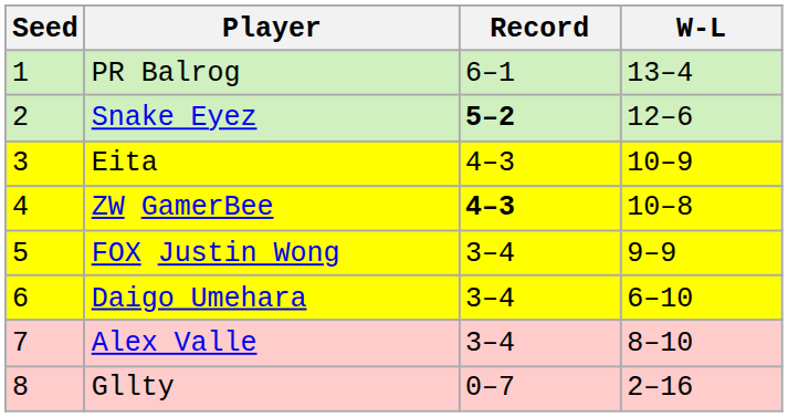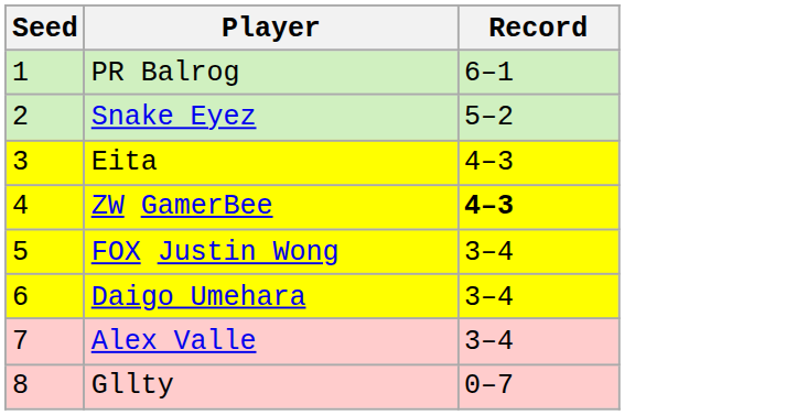- column: W-L | 13–4 | 12–6 | 10–9 | 10–8 | 9–9 | 6–10 | 8–10 | 2–16
Snake Eyez | Record: bold -> normal
